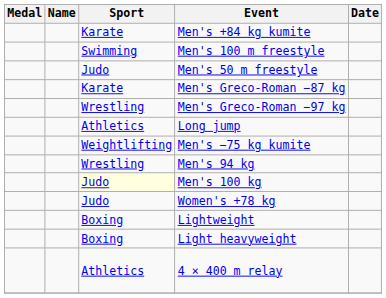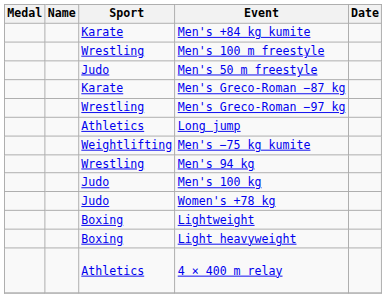Men's 100 m freestyle | Sport: Swimming -> Wrestling
Men's 100 kg | Sport: lightyellow background -> no background
